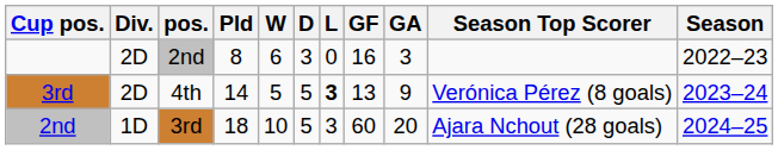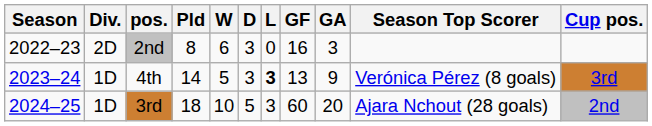columns swapped: Season <-> Cup pos.
4th | Div.: 2D -> 1D
4th | D: 5 -> 3
